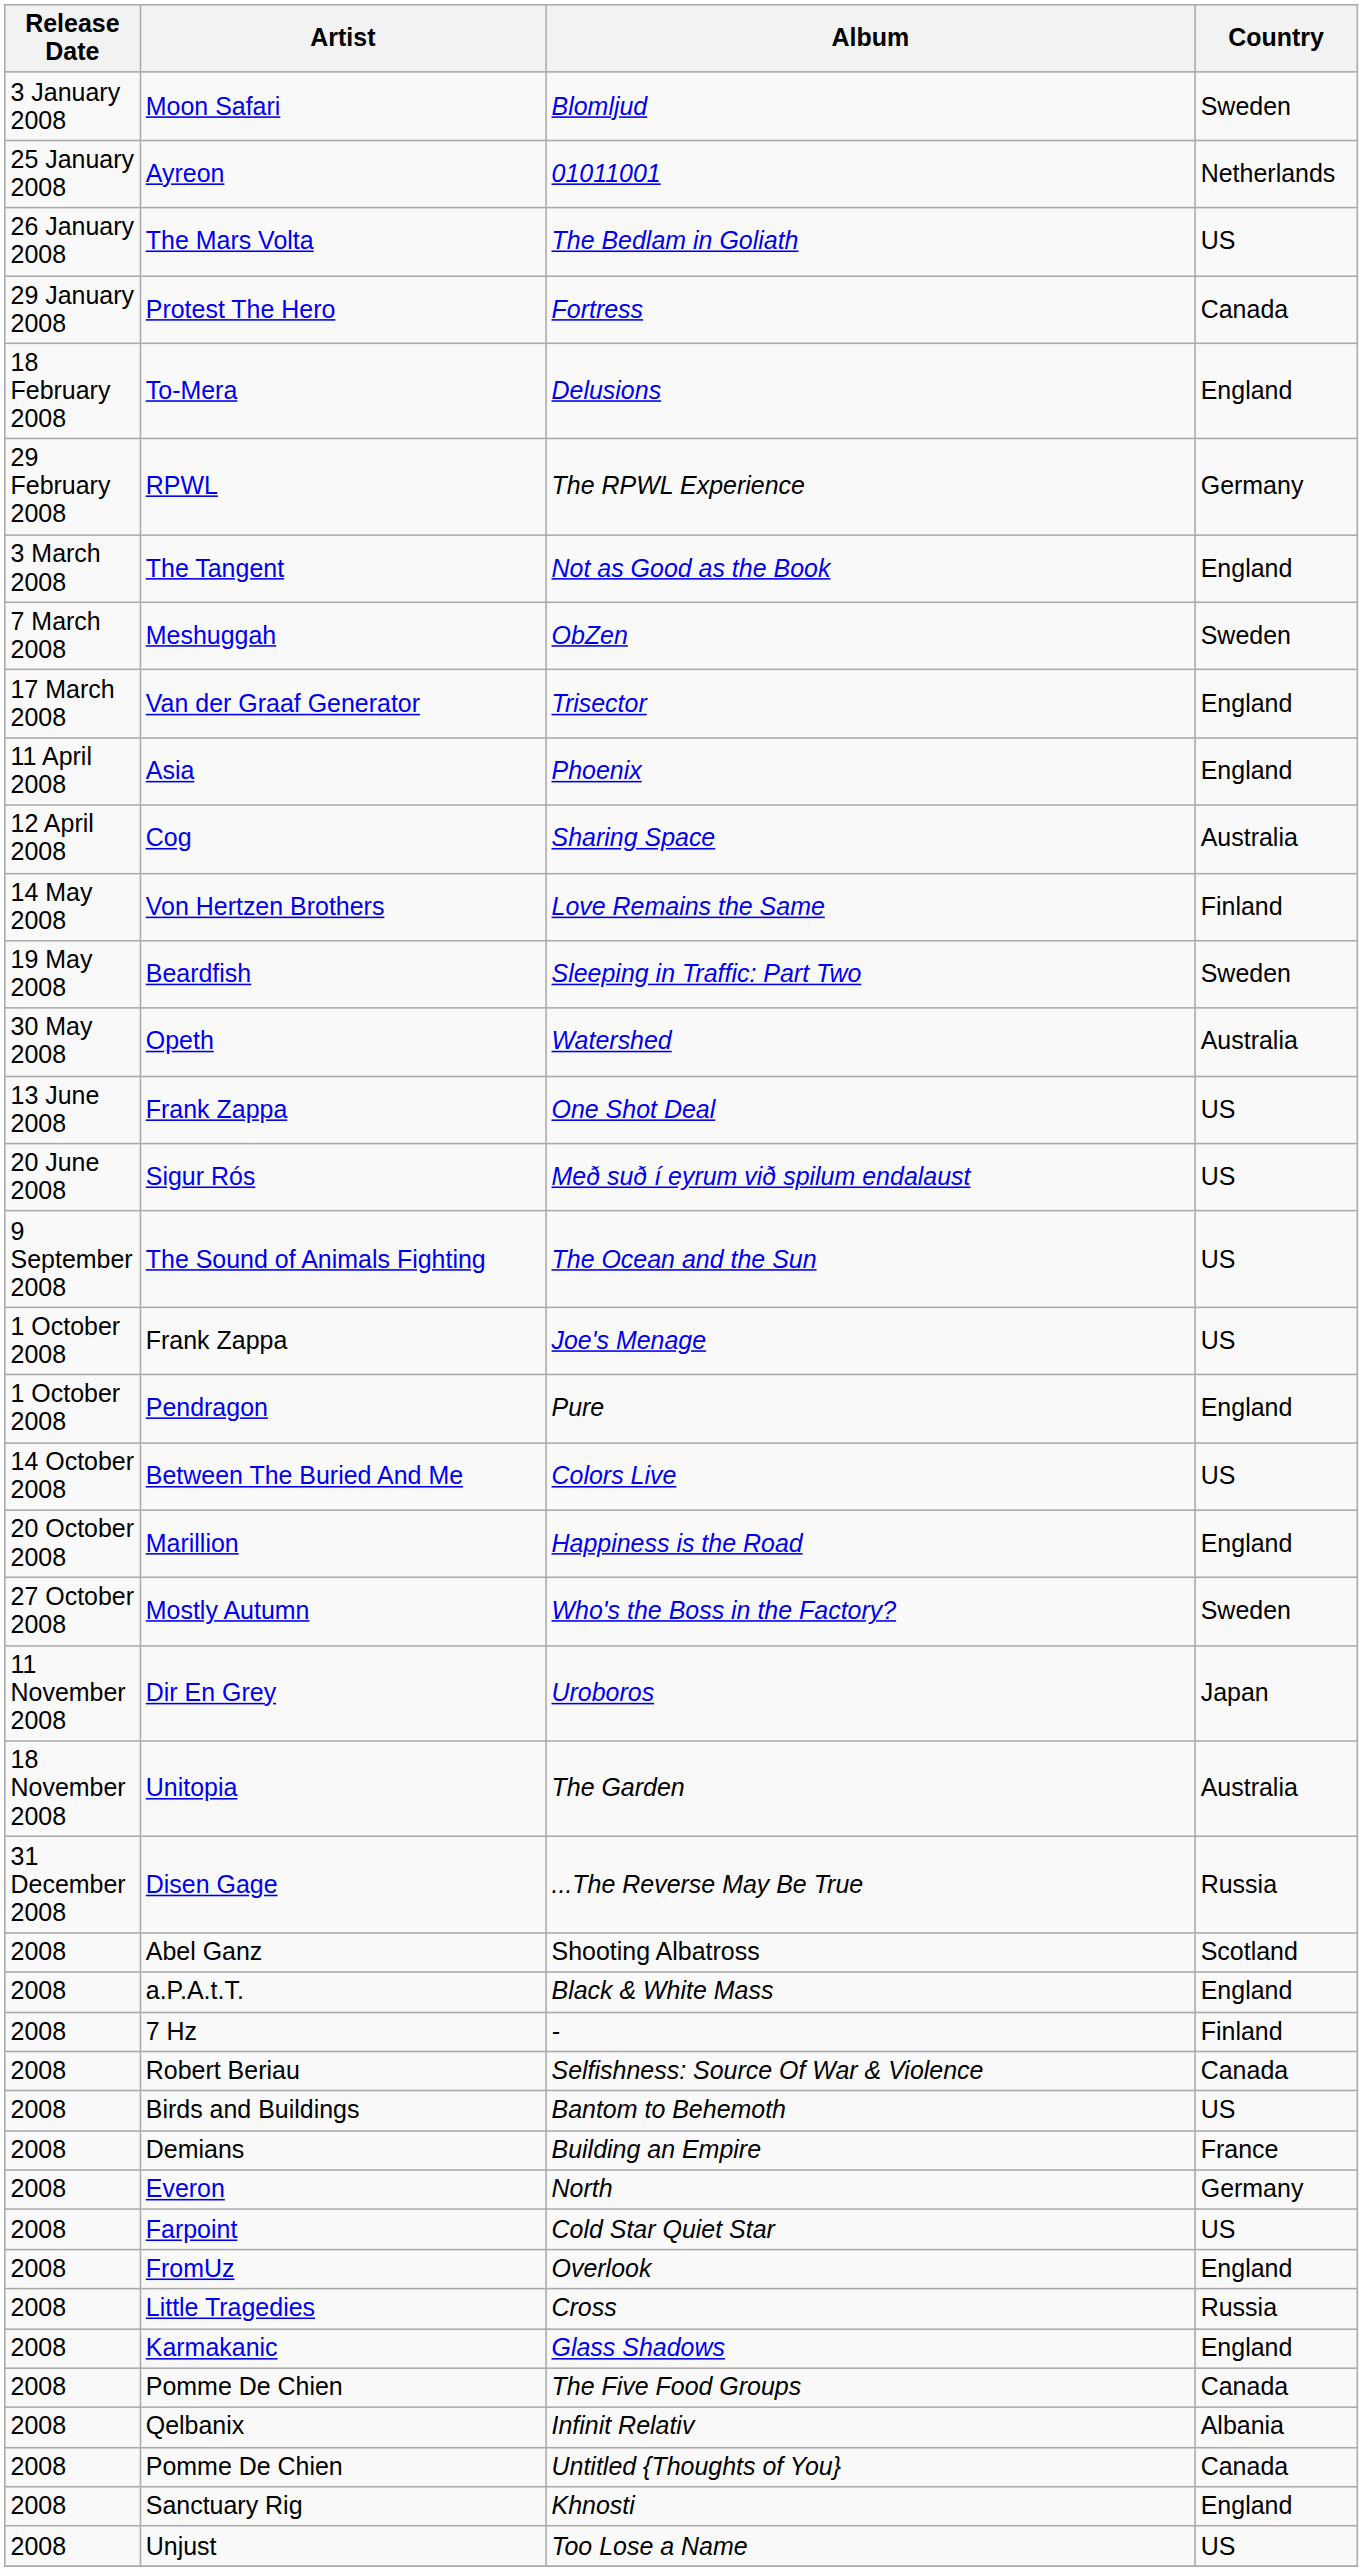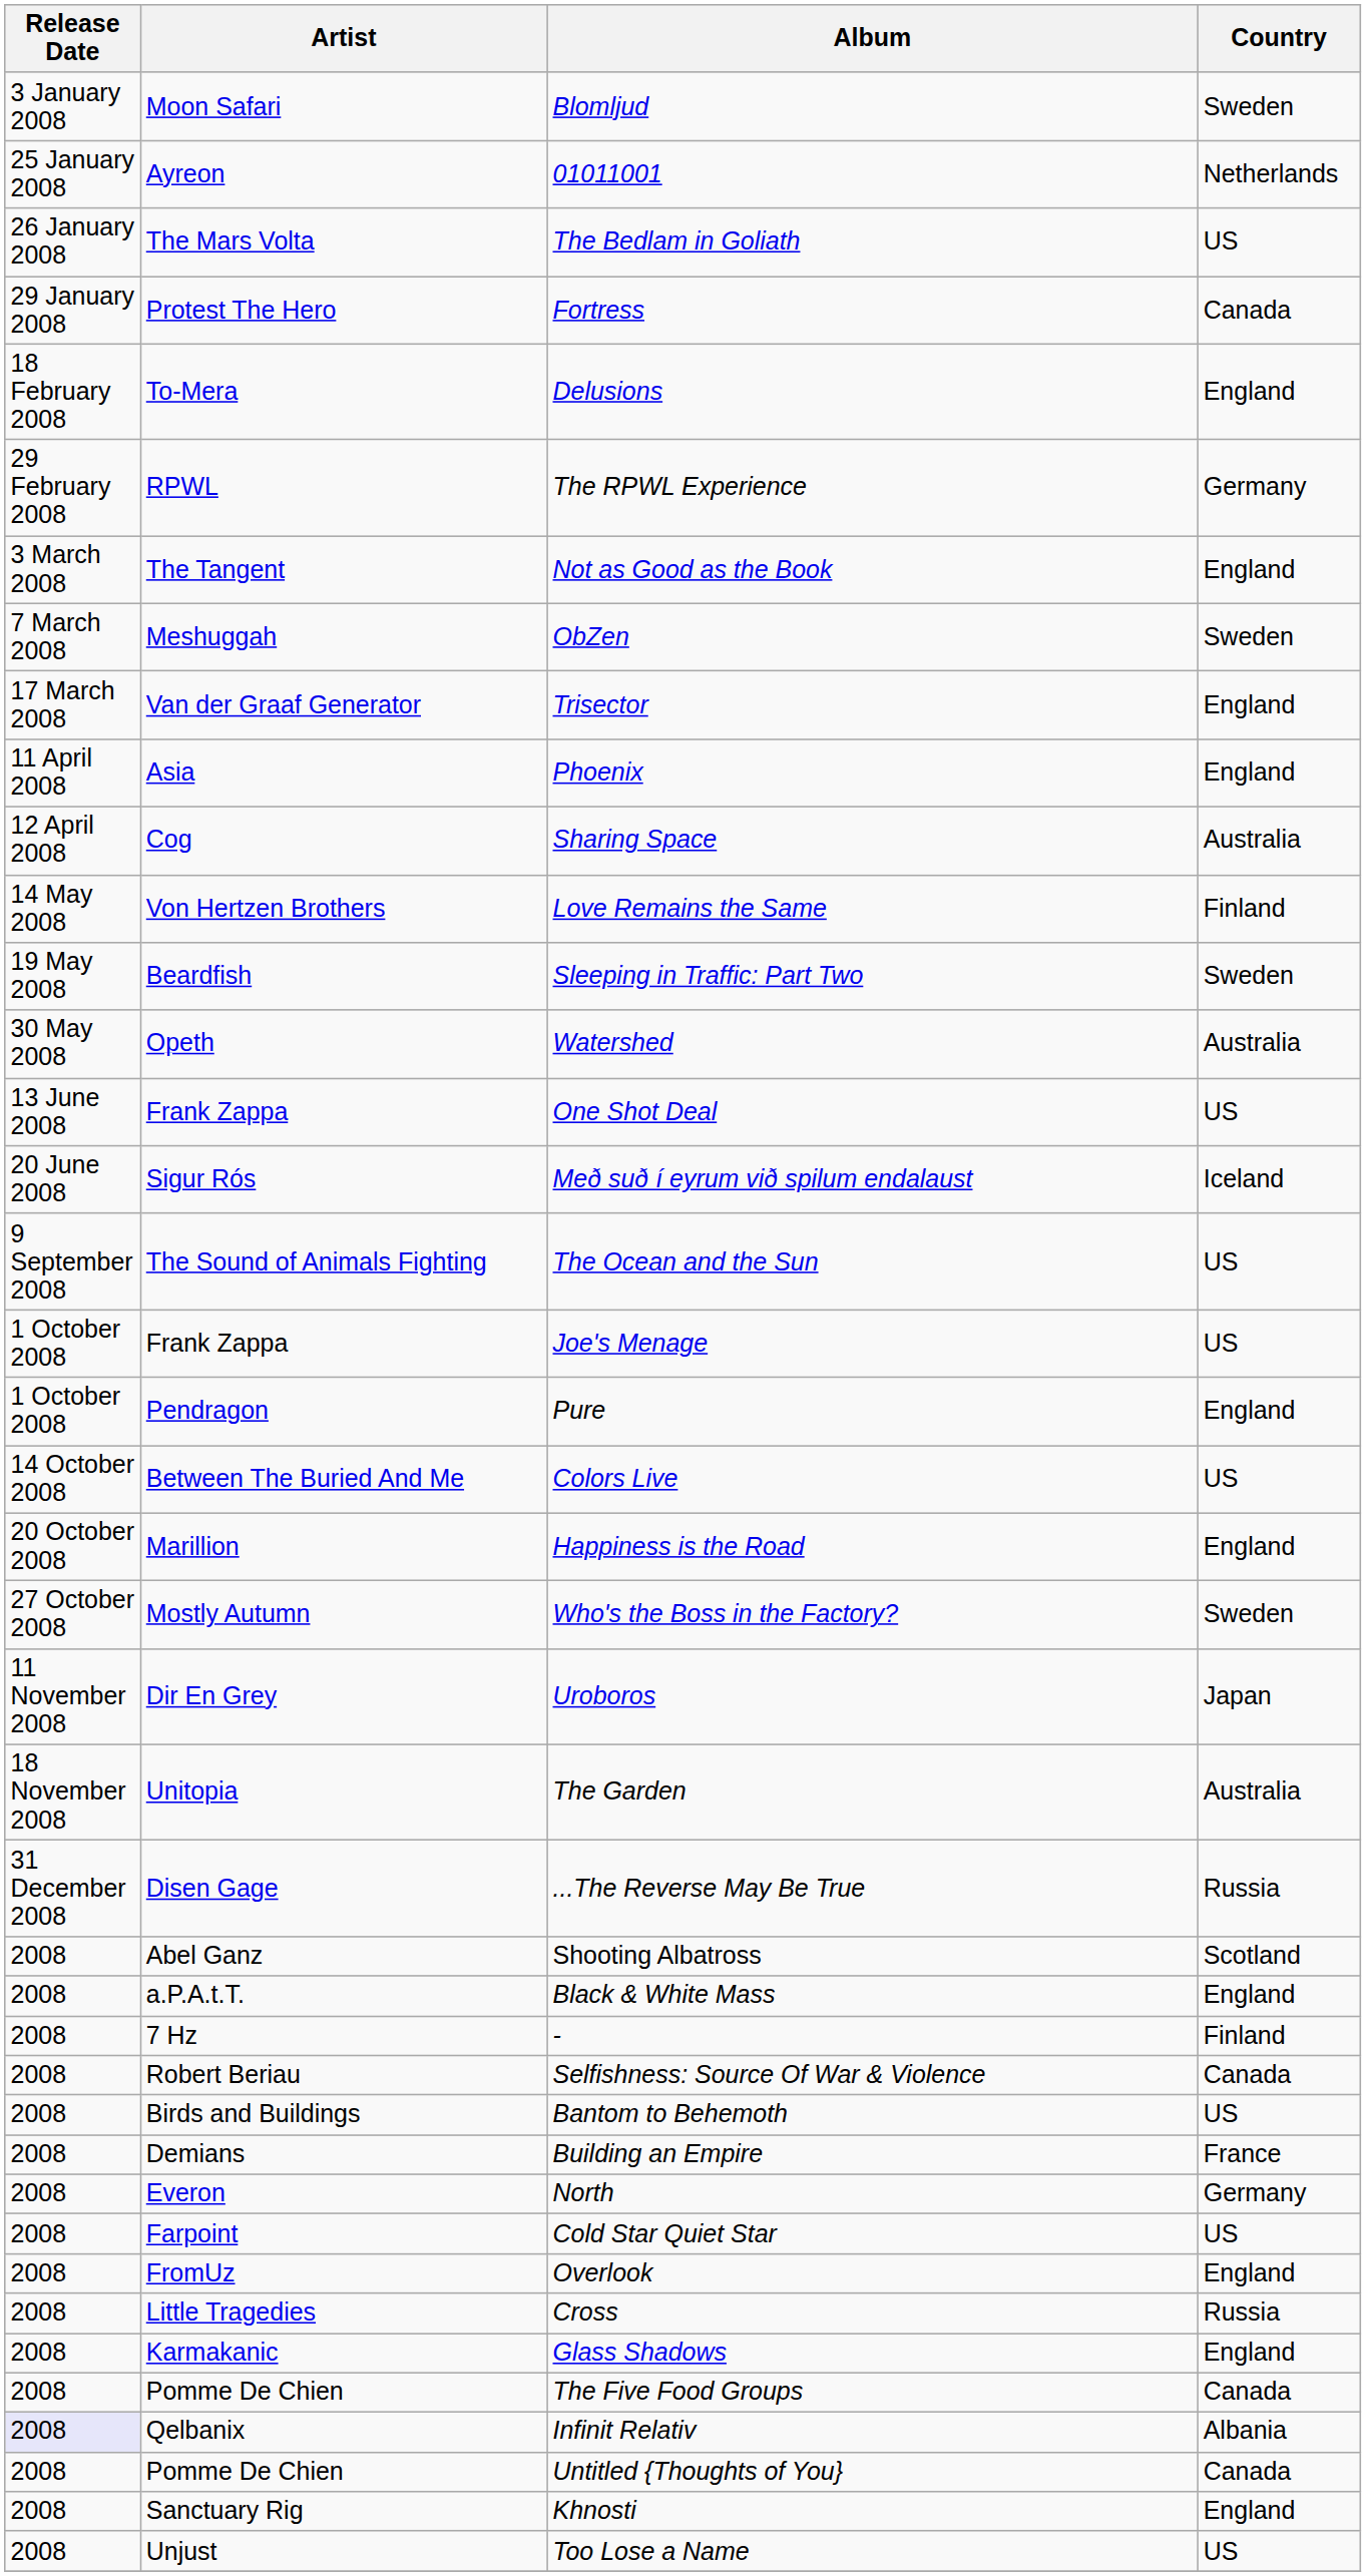Með suð í eyrum við spilum endalaust | Country: US -> Iceland
Infinit Relativ | Release Date: no background -> lavender background
